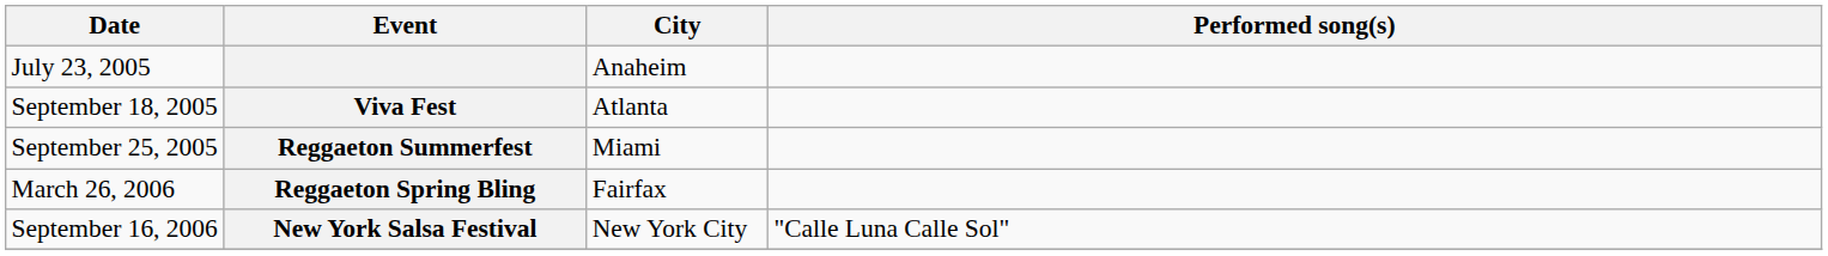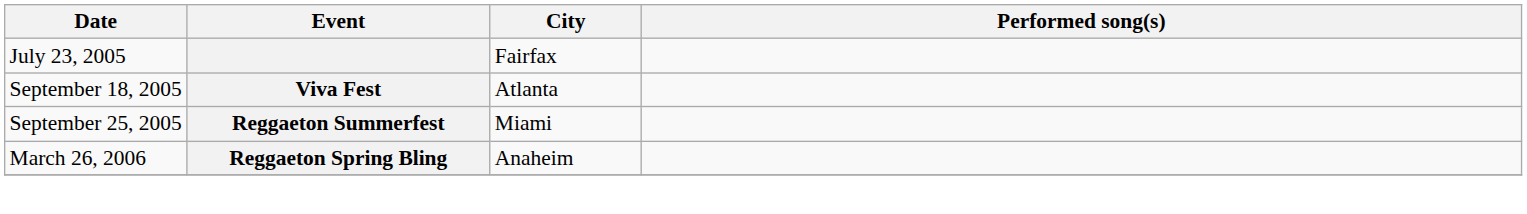July 23, 2005 | City: Anaheim -> Fairfax
March 26, 2006 | City: Fairfax -> Anaheim
- row: September 16, 2006 | New York Salsa Festival | New York City | "Calle Luna Calle Sol"
